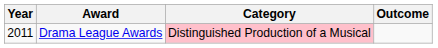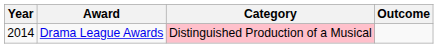Drama League Awards | Year: 2011 -> 2014
